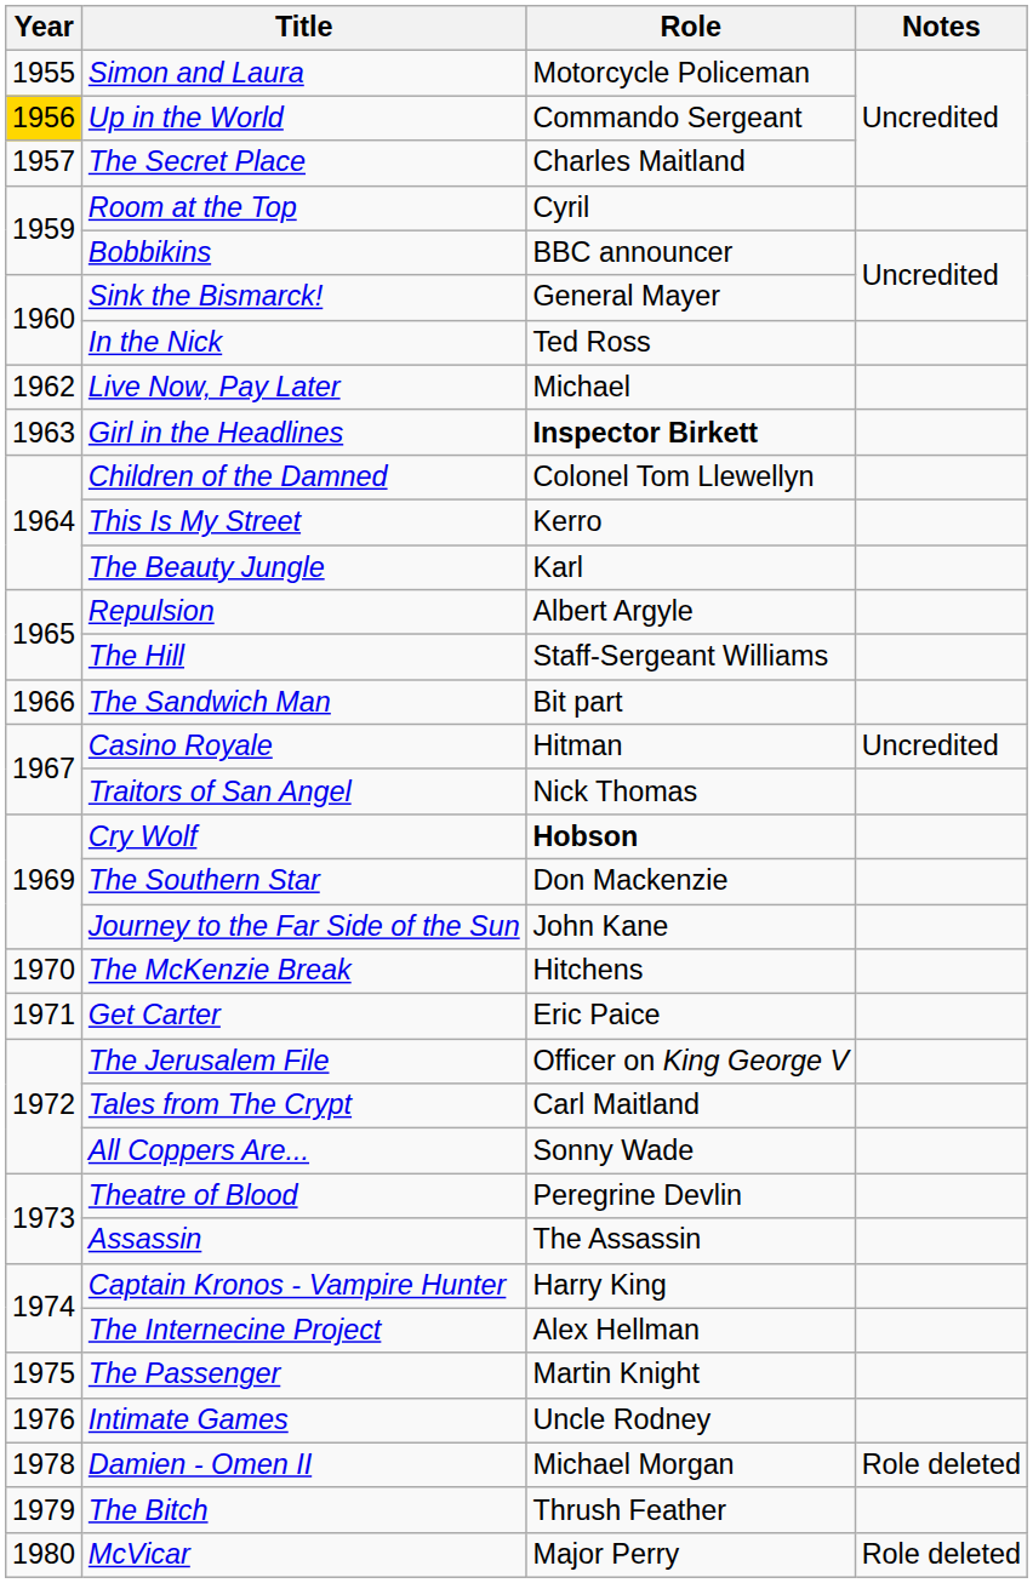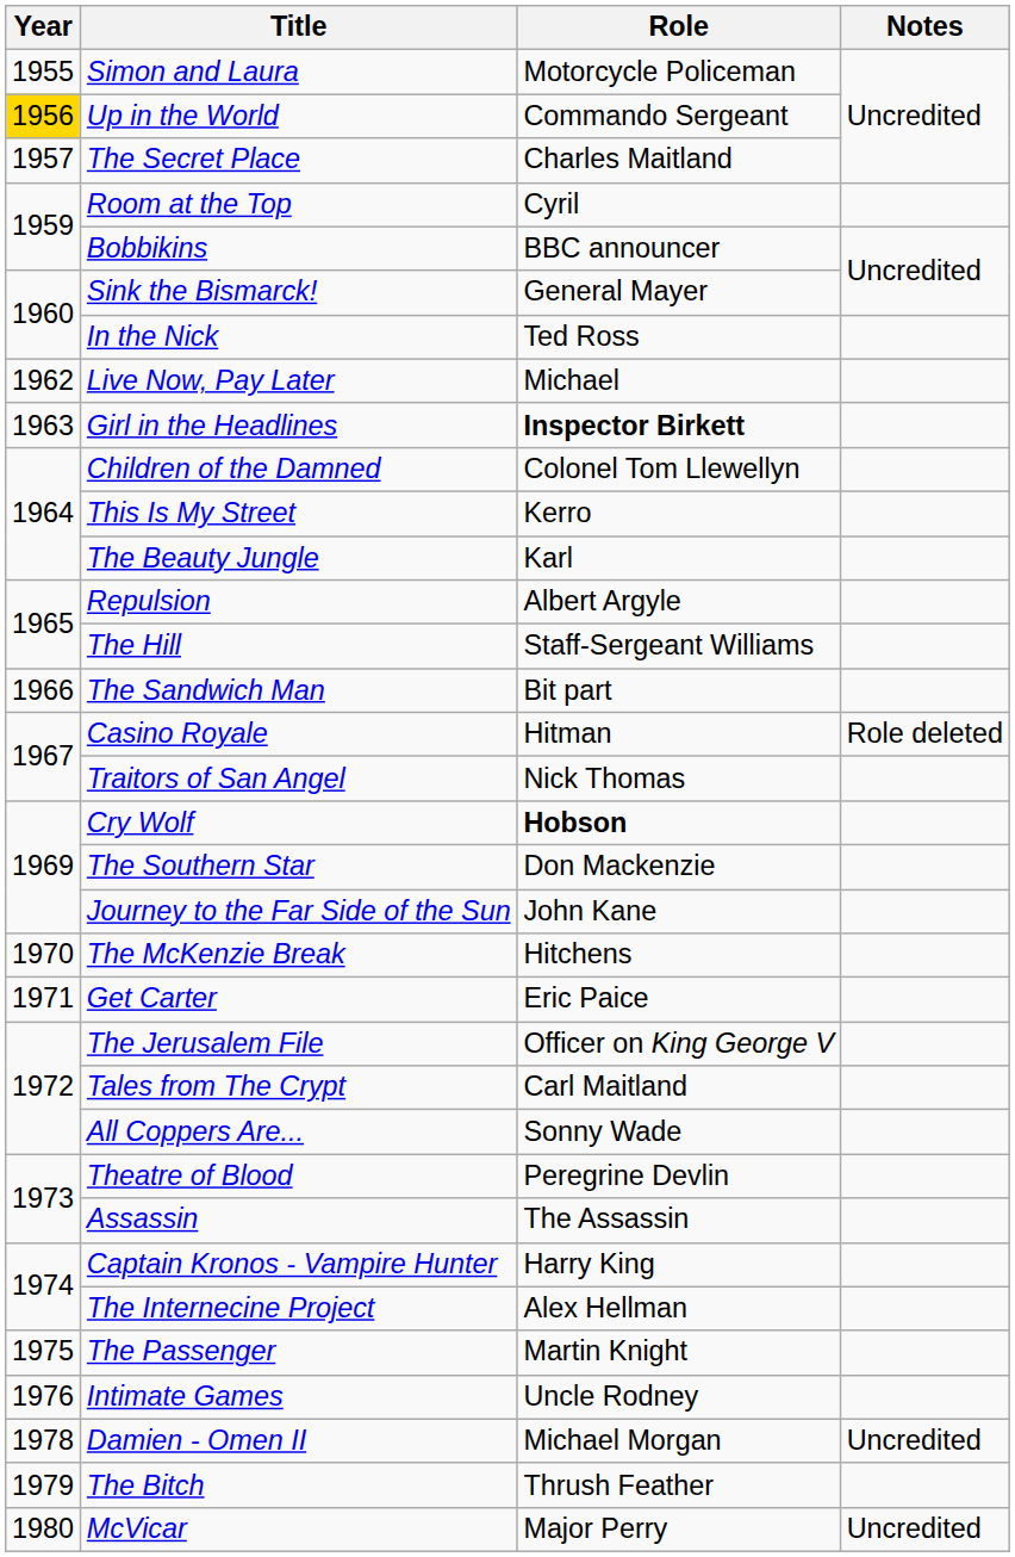Casino Royale | Notes: Uncredited -> Role deleted
Damien - Omen II | Notes: Role deleted -> Uncredited
McVicar | Notes: Role deleted -> Uncredited
